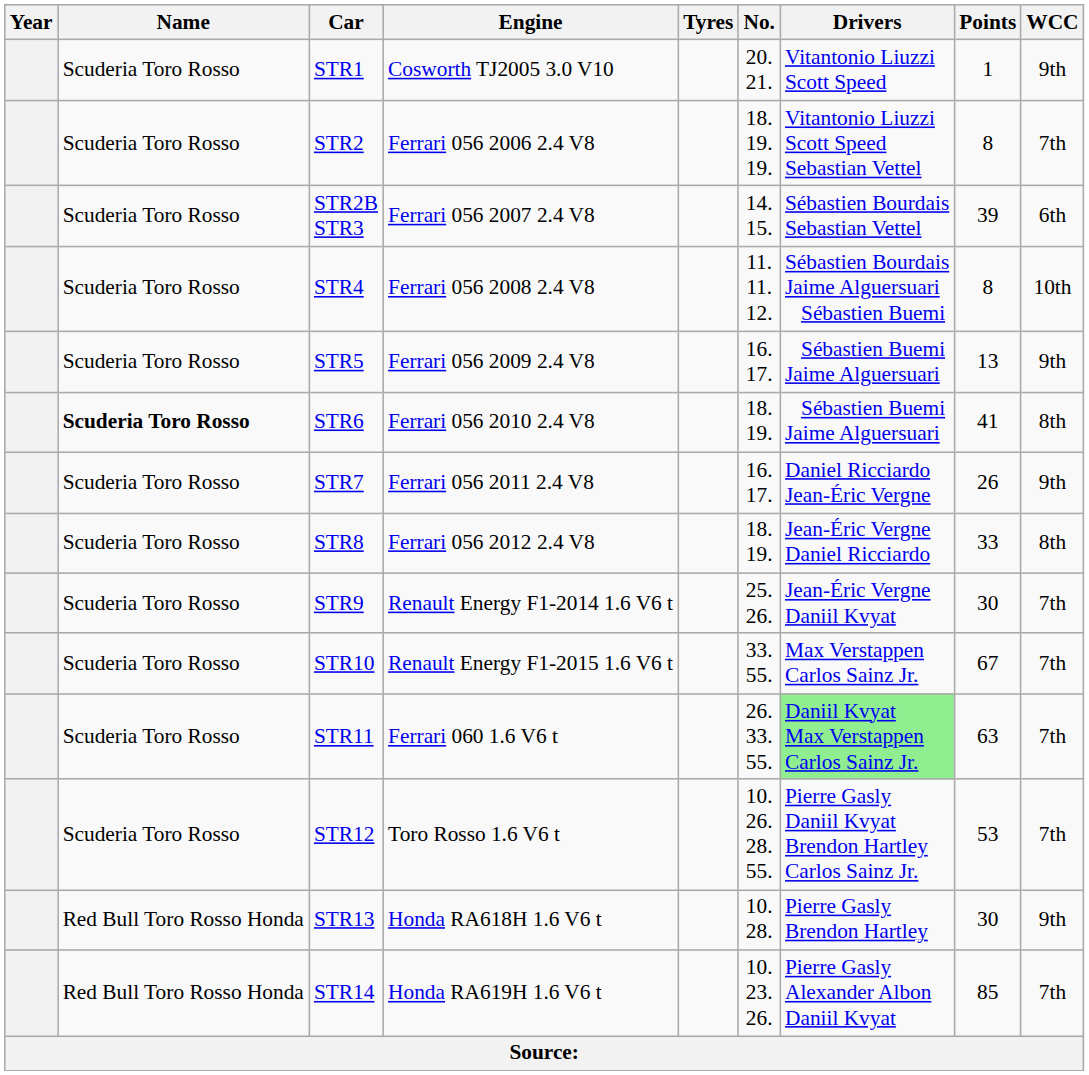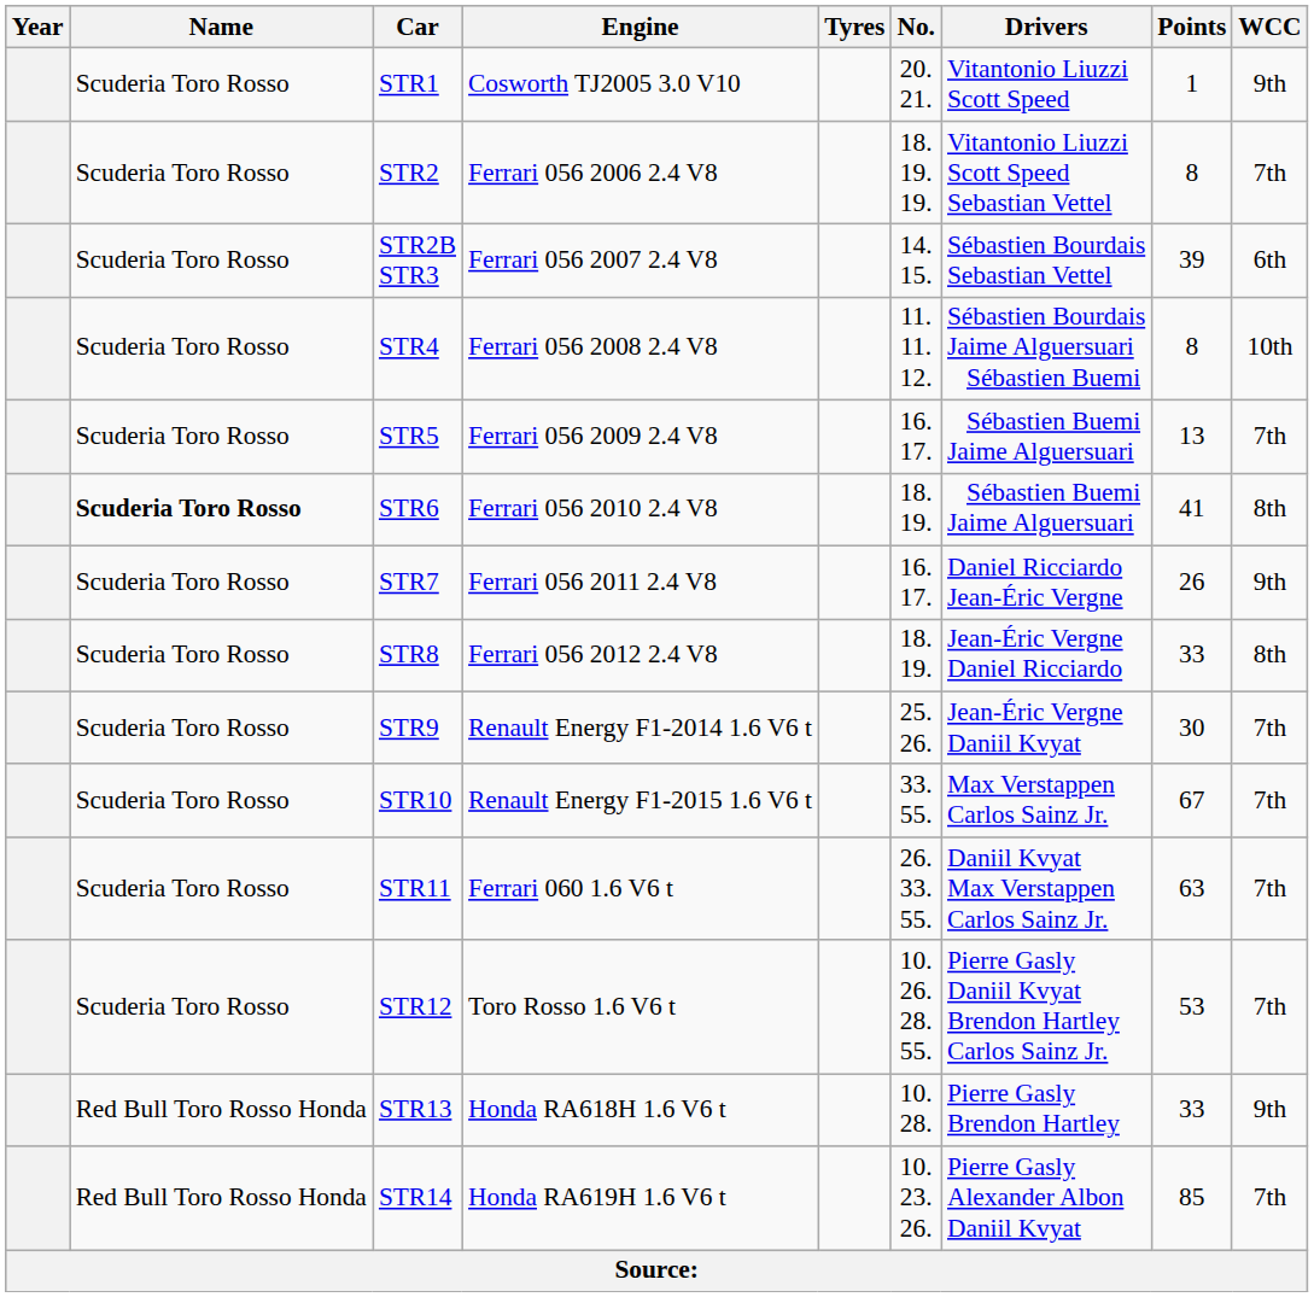STR5 | WCC: 9th -> 7th
STR11 | Drivers: lightgreen background -> no background
STR13 | Points: 30 -> 33
